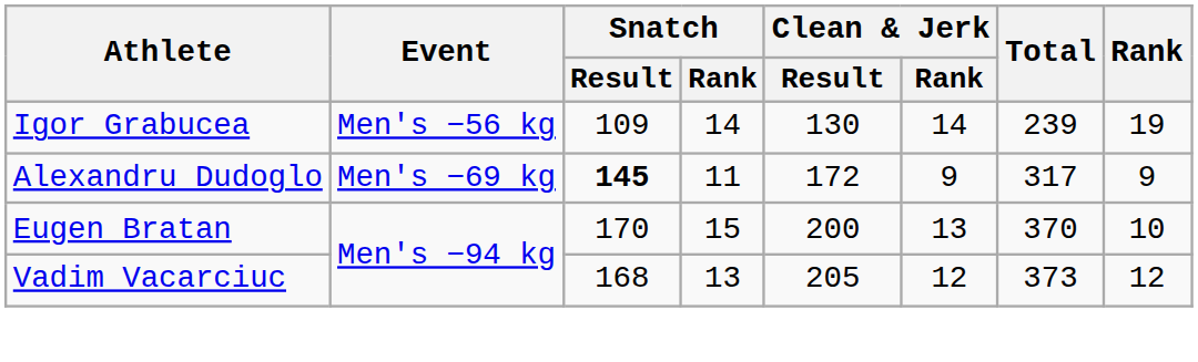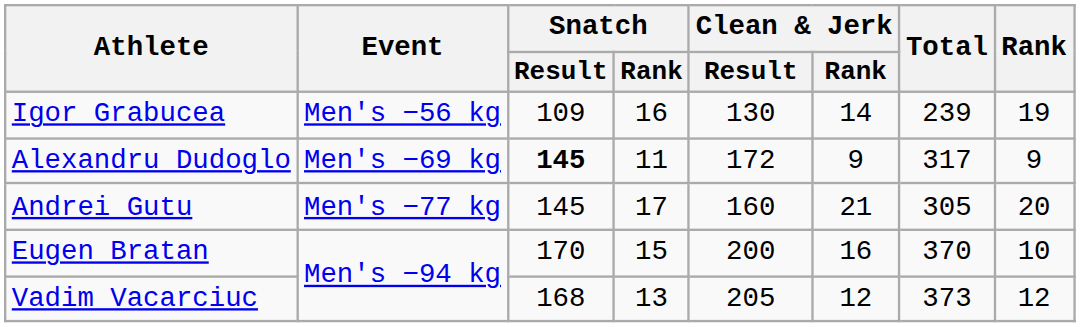Igor Grabucea | Snatch / Rank: 14 -> 16
+ row: Andrei Gutu | Men's −77 kg | 145 | 17 | 160 | 21 | 305 | 20
Eugen Bratan | Clean & Jerk / Rank: 13 -> 16
